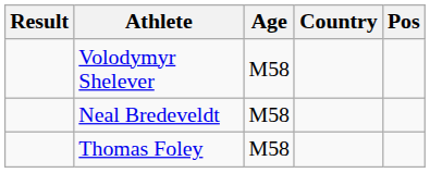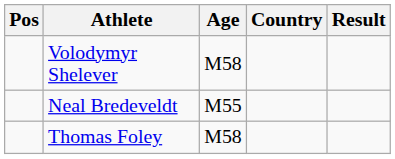columns swapped: Pos <-> Result
Neal Bredeveldt | Age: M58 -> M55
